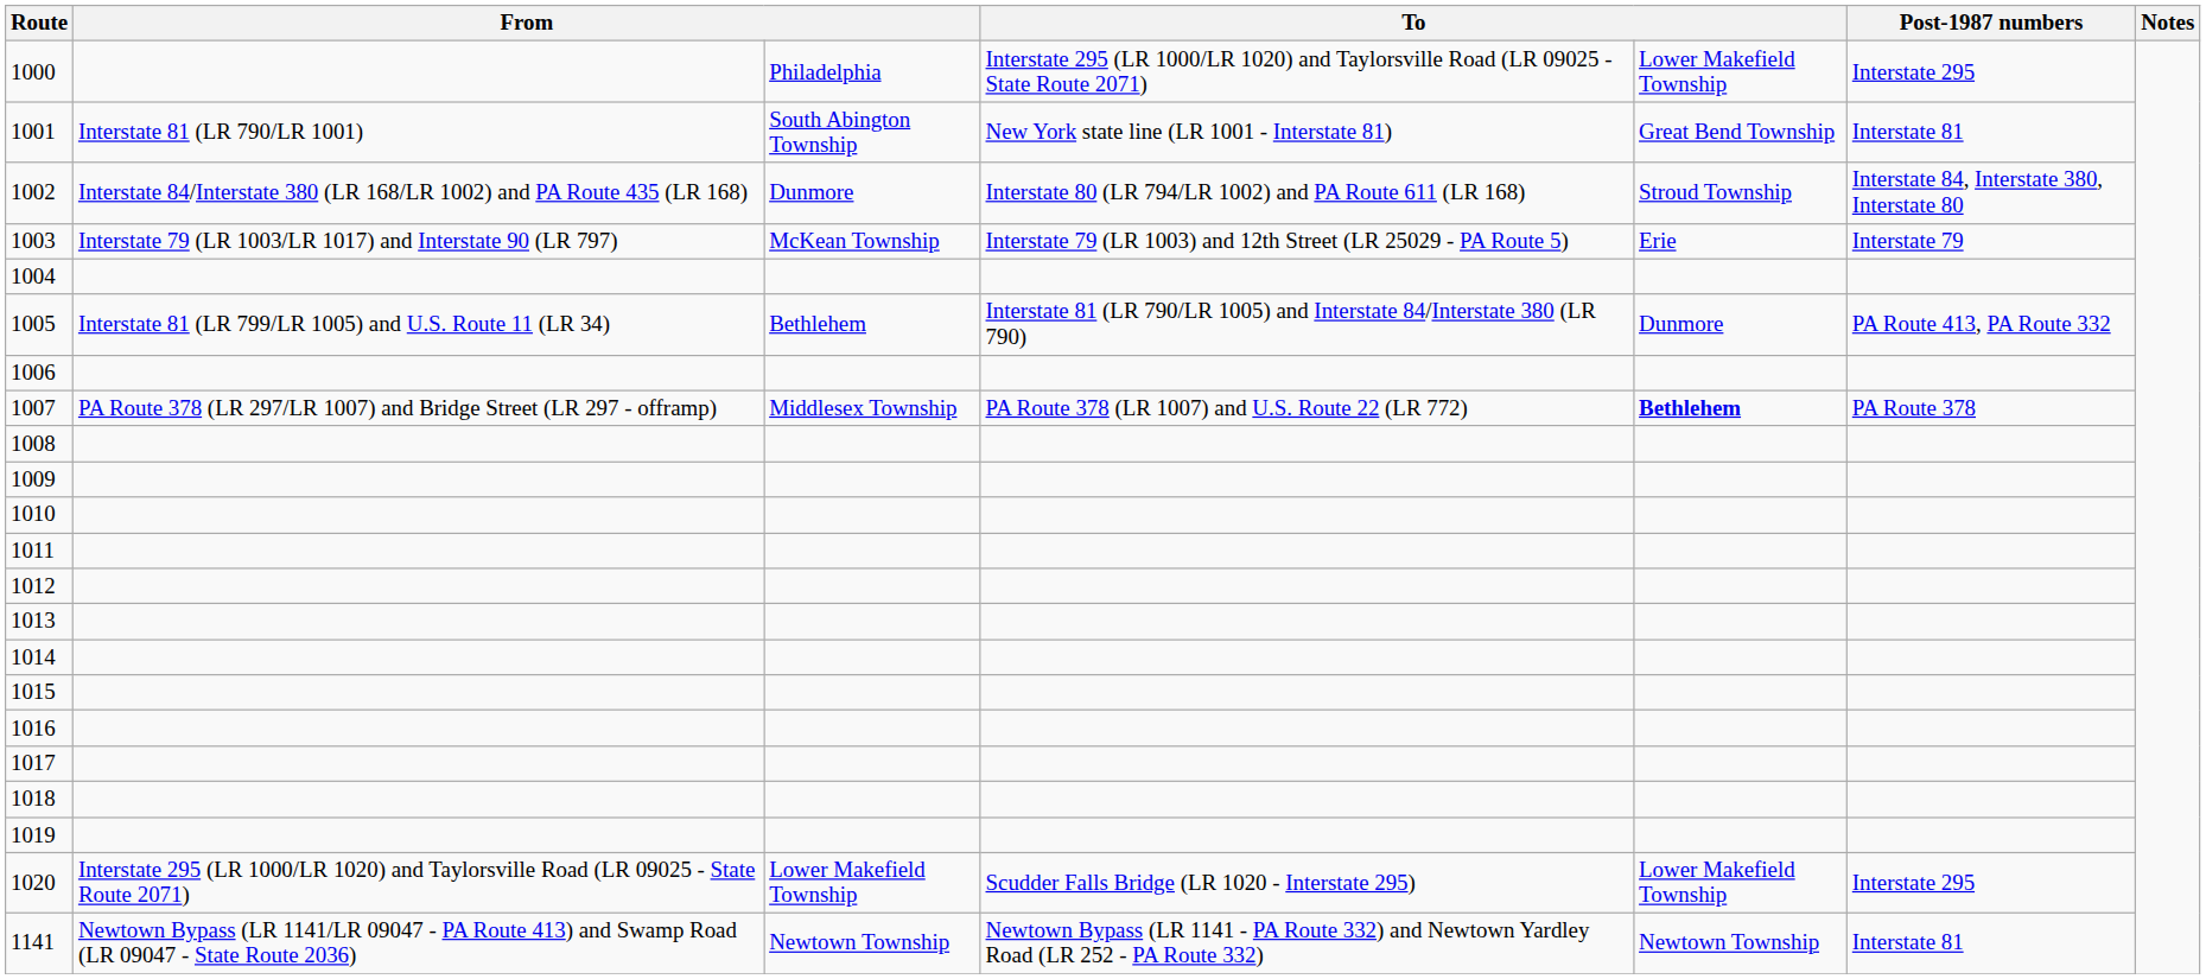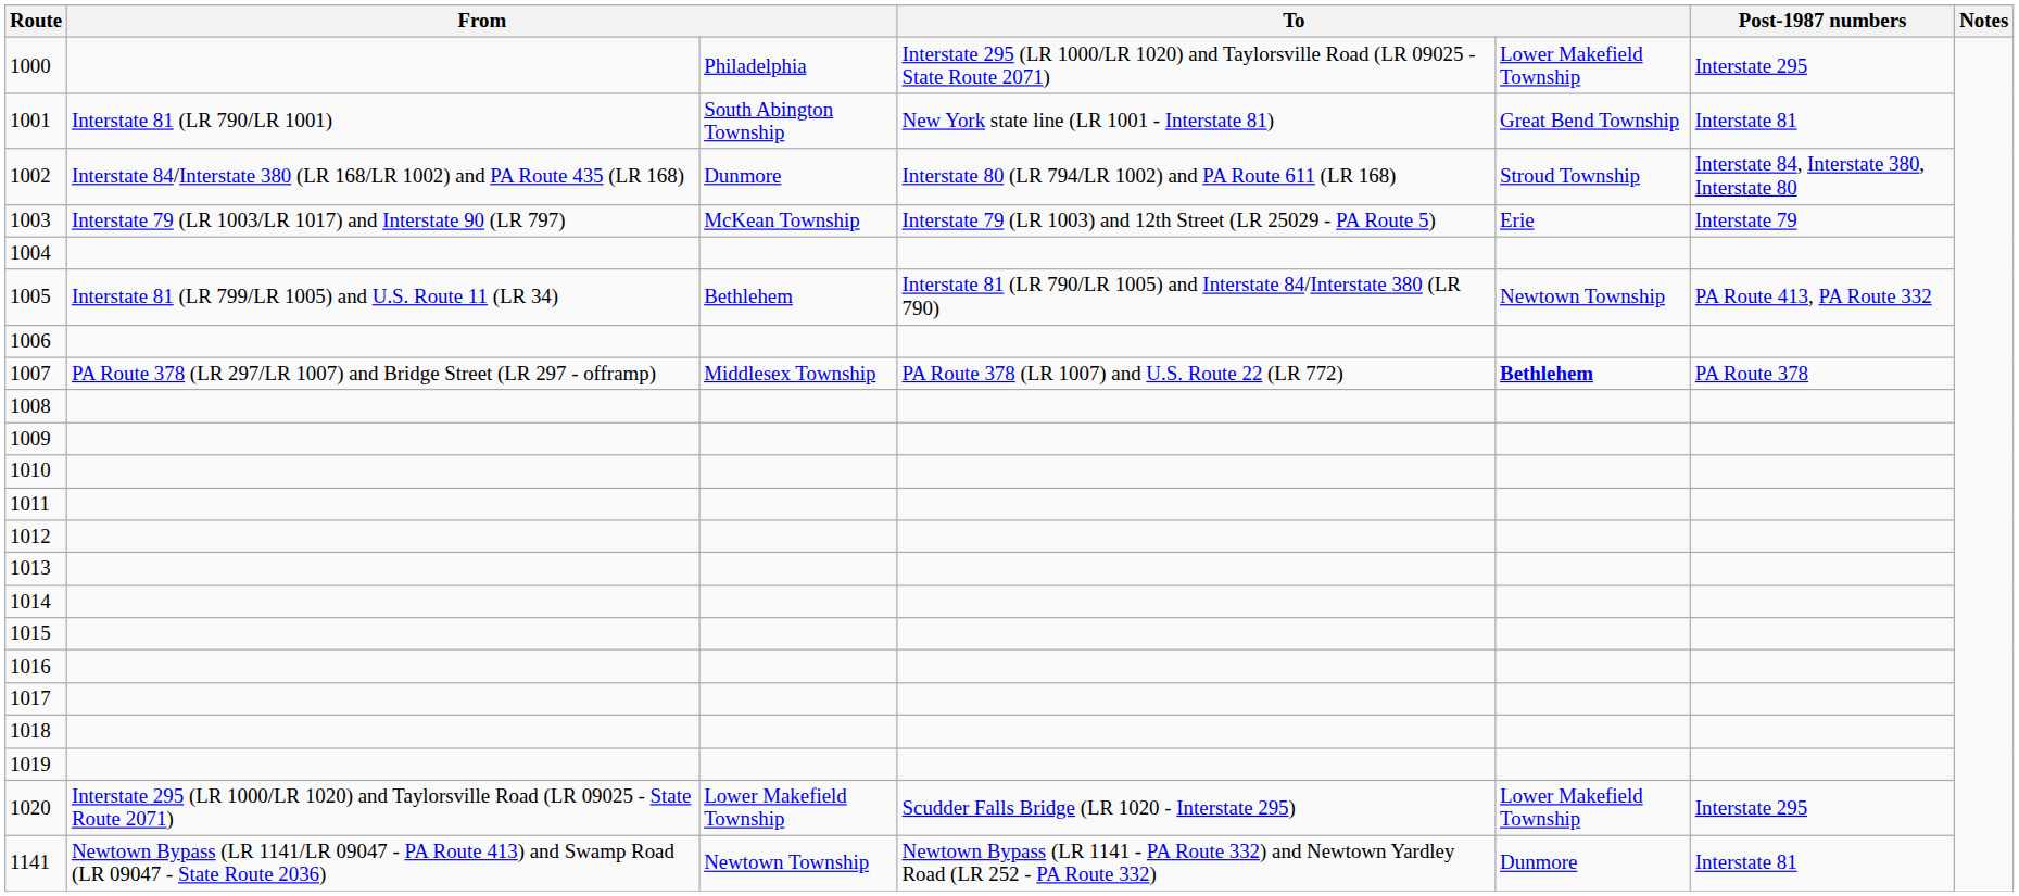1005 | column 5: Dunmore -> Newtown Township
1141 | column 5: Newtown Township -> Dunmore
